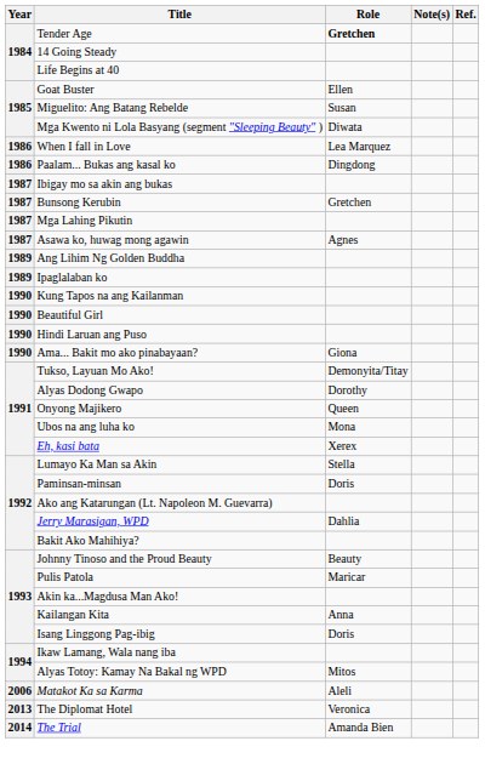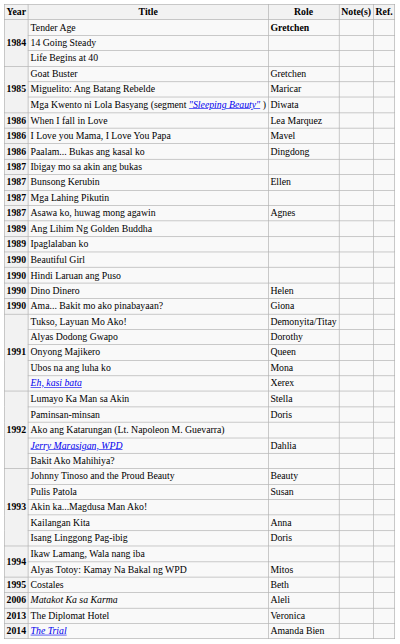Goat Buster | Role: Ellen -> Gretchen
Miguelito: Ang Batang Rebelde | Role: Susan -> Maricar
+ row: 1986 | I Love you Mama, I Love You Papa | Mavel
Bunsong Kerubin | Role: Gretchen -> Ellen
- row: 1990 | Kung Tapos na ang Kailanman
+ row: 1990 | Dino Dinero | Helen
Pulis Patola | Role: Maricar -> Susan
+ row: 1995 | Costales | Beth
